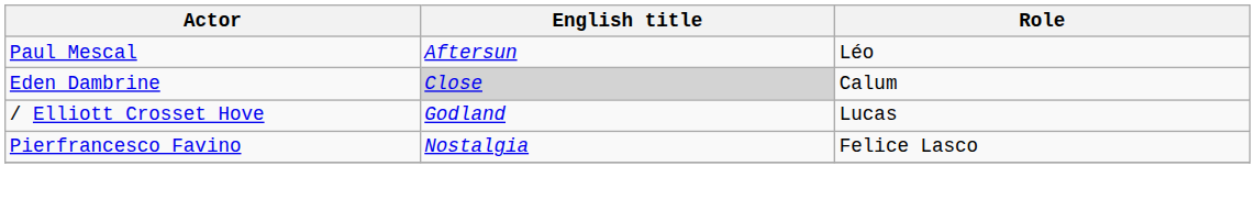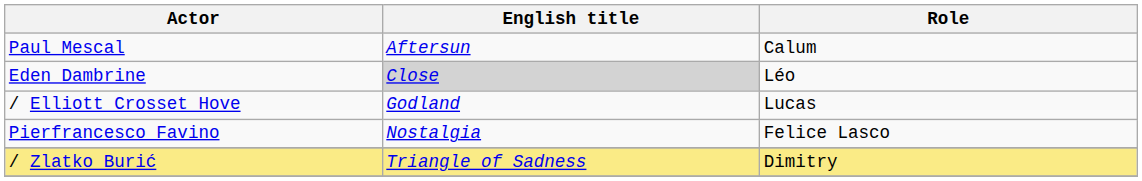Paul Mescal | Role: Léo -> Calum
Eden Dambrine | Role: Calum -> Léo
+ row: / Zlatko Burić | Triangle of Sadness | Dimitry
